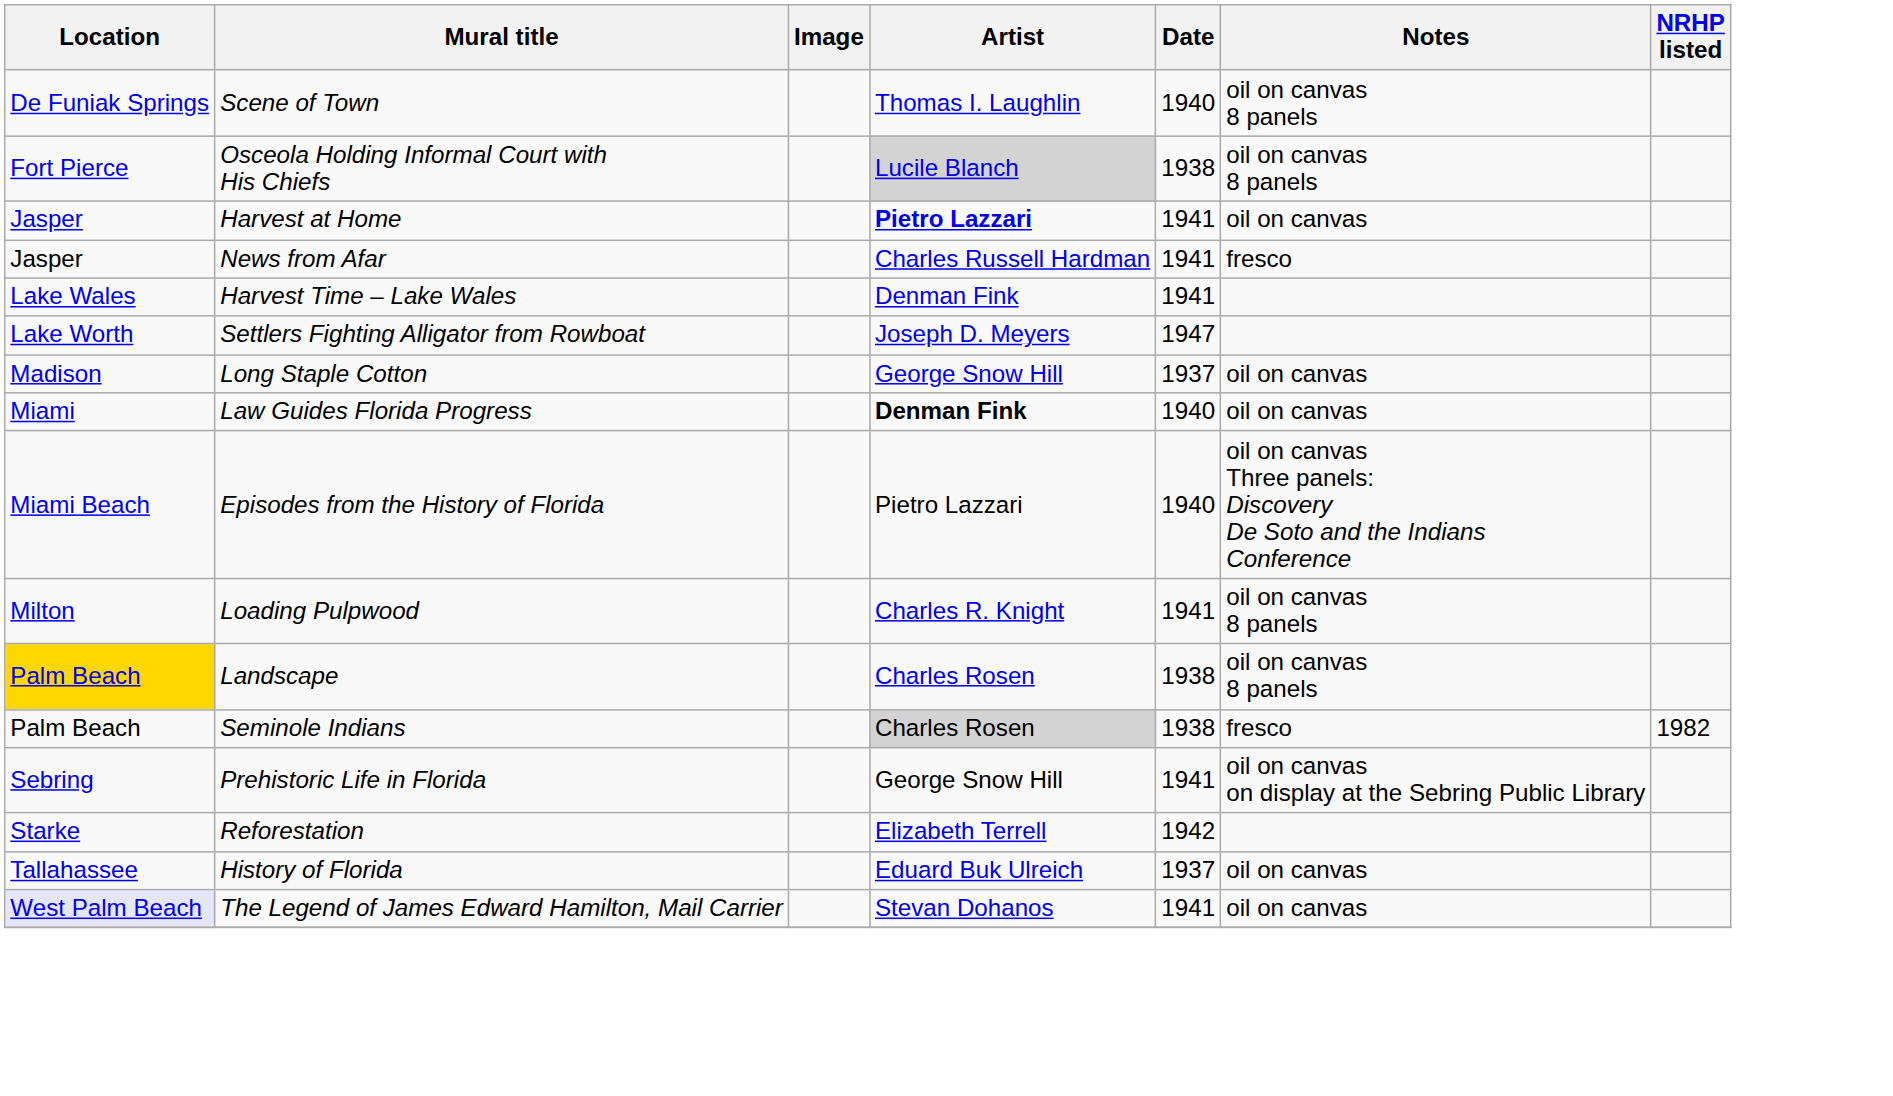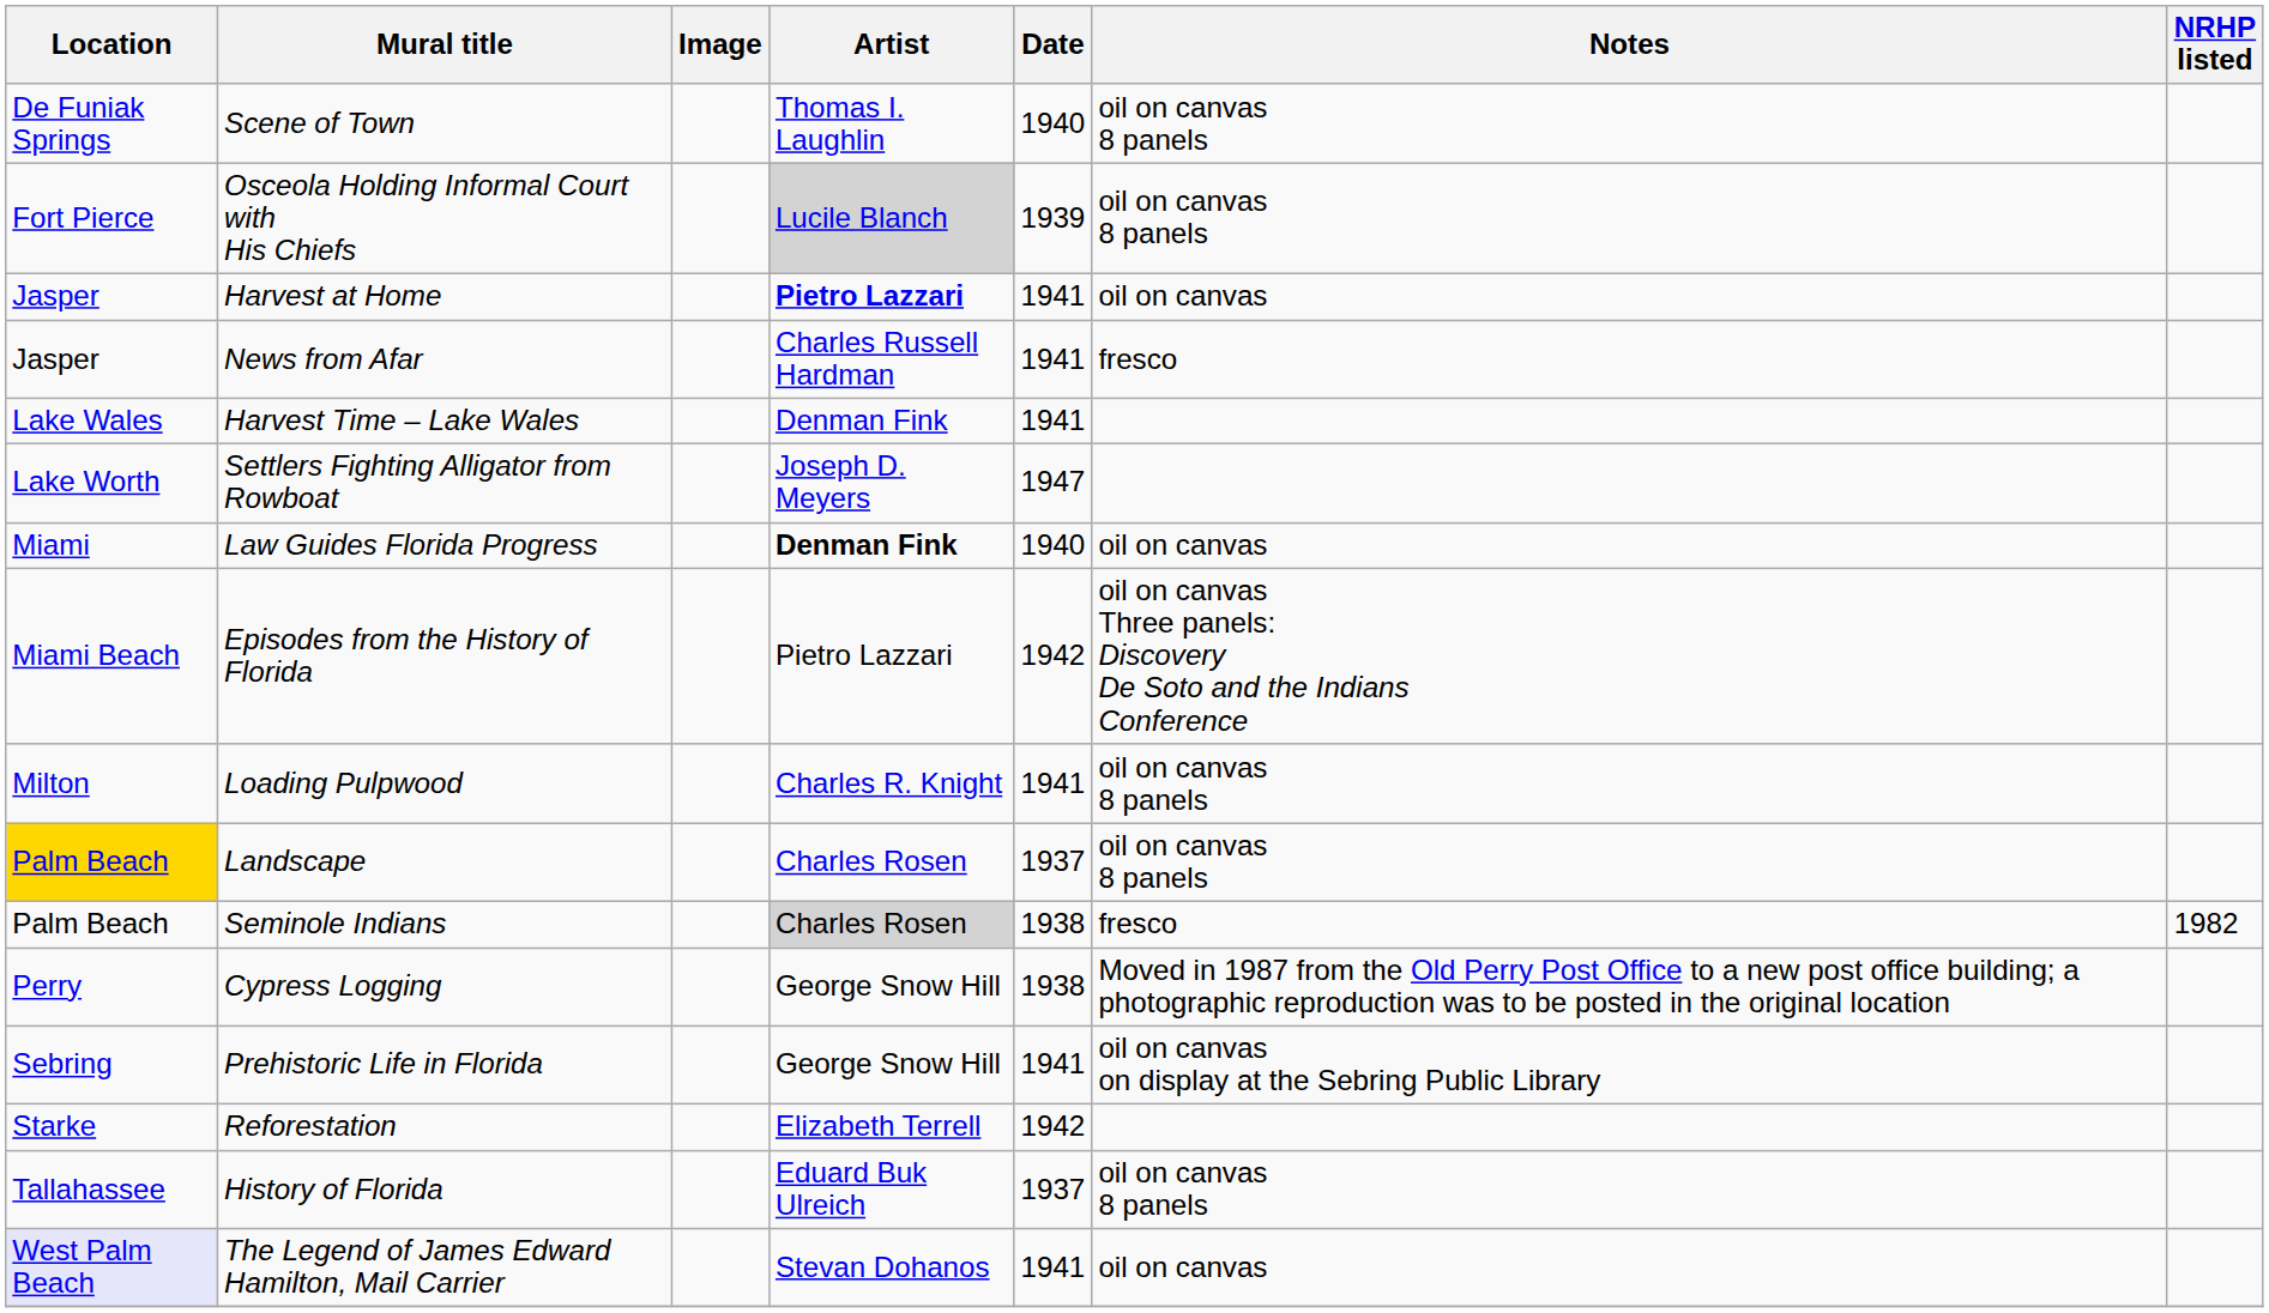Osceola Holding Informal Court with His Chiefs | Date: 1938 -> 1939
- row: Madison | Long Staple Cotton | George Snow Hill | 1937 | oil on canvas
Episodes from the History of Florida | Date: 1940 -> 1942
Landscape | Date: 1938 -> 1937
+ row: Perry | Cypress Logging | George Snow Hill | 1938 | Moved in 1987 from the Old Perry Post Office to a new post office building; a photographic reproduction was to be posted in the original location
History of Florida | Notes: oil on canvas -> oil on canvas 8 panels
